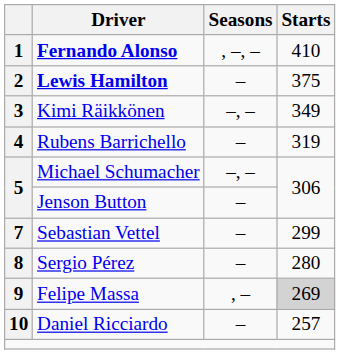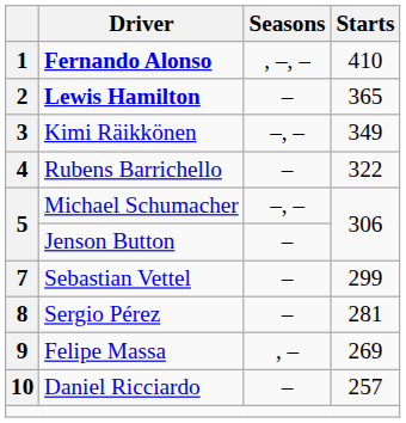2 | Starts: 375 -> 365
4 | Starts: 319 -> 322
8 | Starts: 280 -> 281
9 | Starts: lightgrey background -> no background
